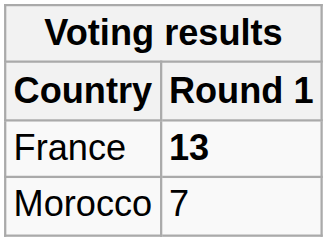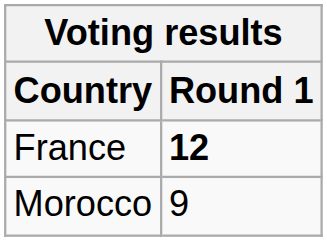France | Round 1: 13 -> 12
Morocco | Round 1: 7 -> 9
